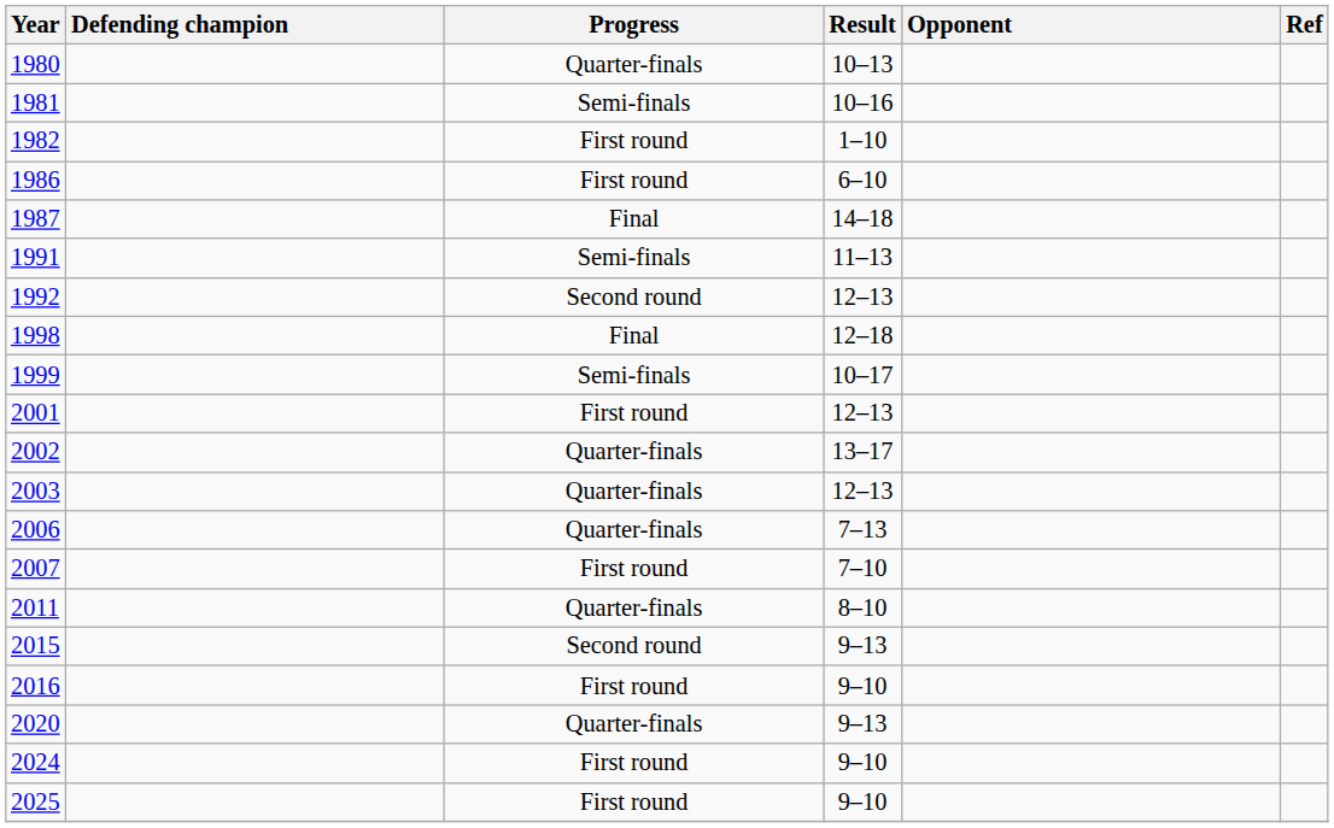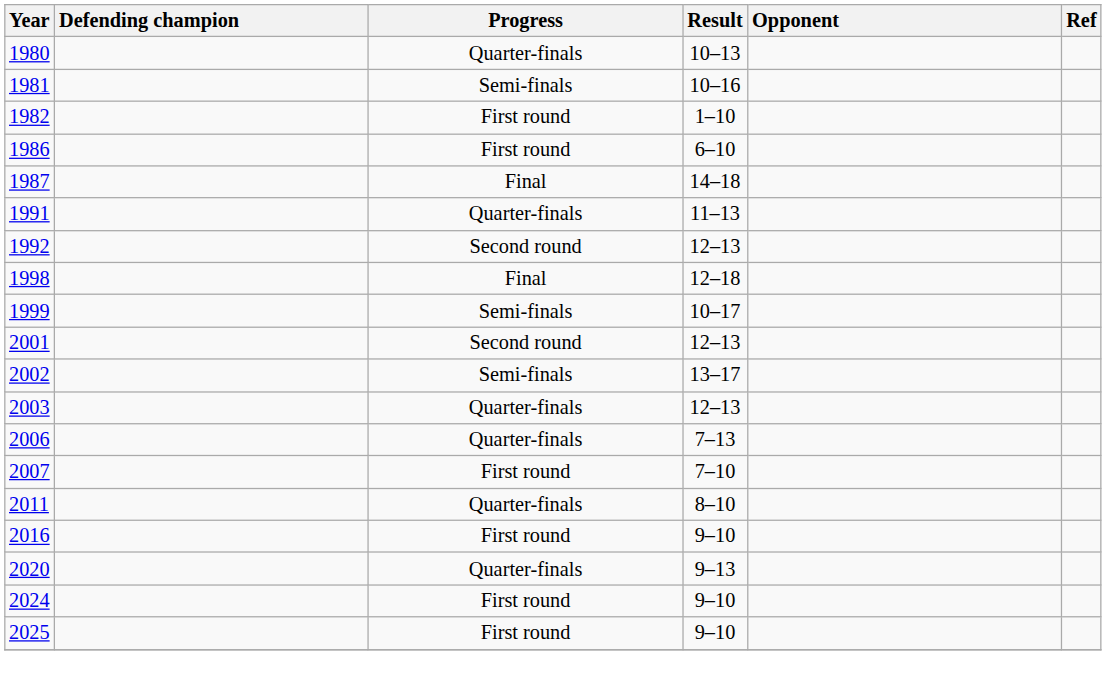1991 | Progress: Semi-finals -> Quarter-finals
2001 | Progress: First round -> Second round
2002 | Progress: Quarter-finals -> Semi-finals
- row: 2015 | Second round | 9–13
